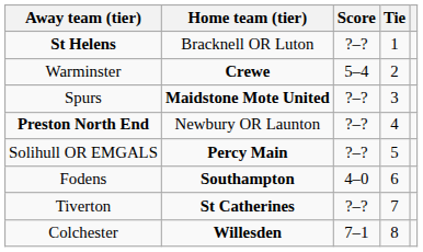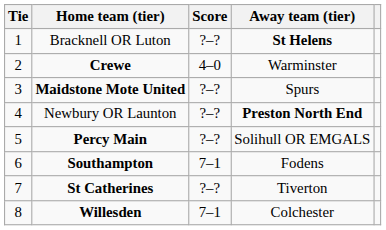columns swapped: Tie <-> Away team (tier)
Crewe | Score: 5–4 -> 4–0
Southampton | Score: 4–0 -> 7–1
